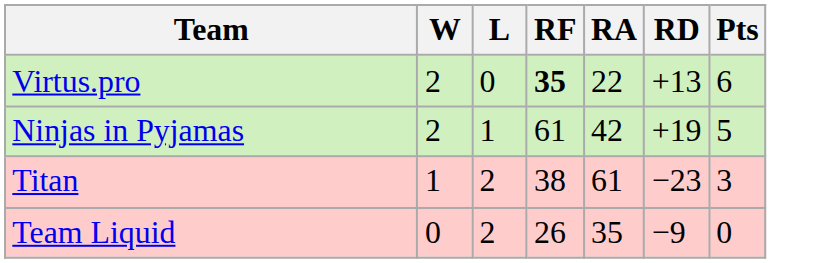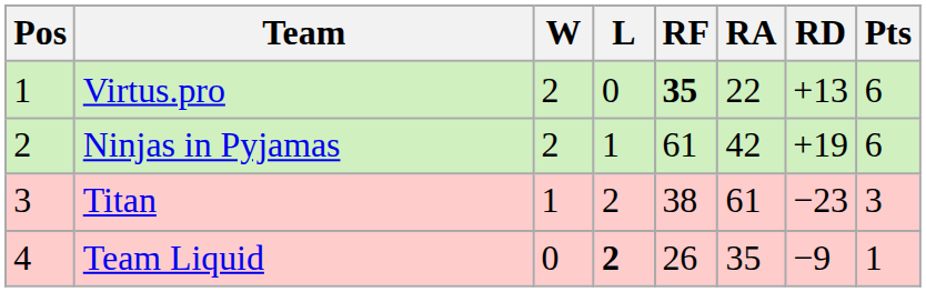+ column: Pos | 1 | 2 | 3 | 4
Ninjas in Pyjamas | Pts: 5 -> 6
Team Liquid | L: normal -> bold
Team Liquid | Pts: 0 -> 1
